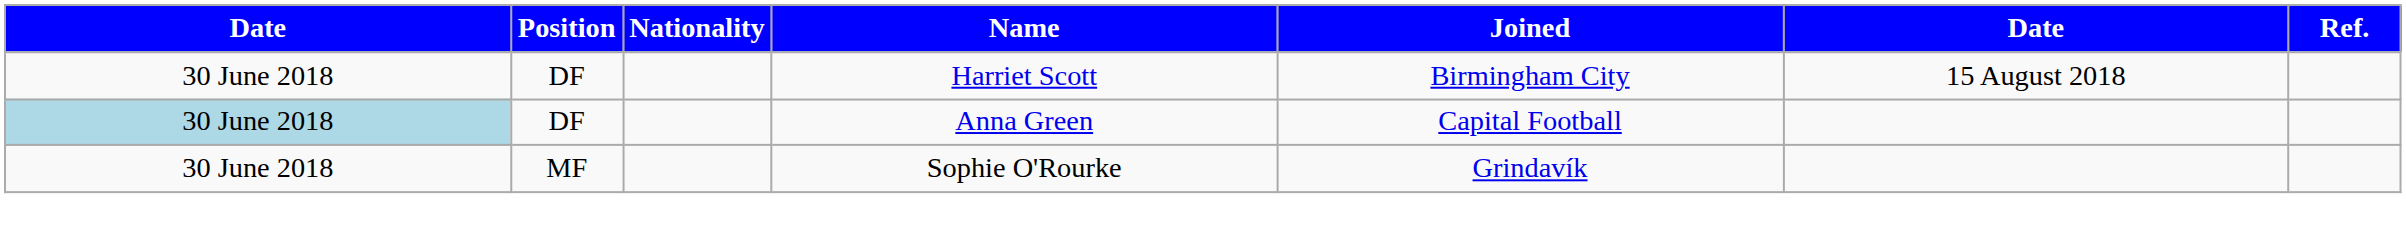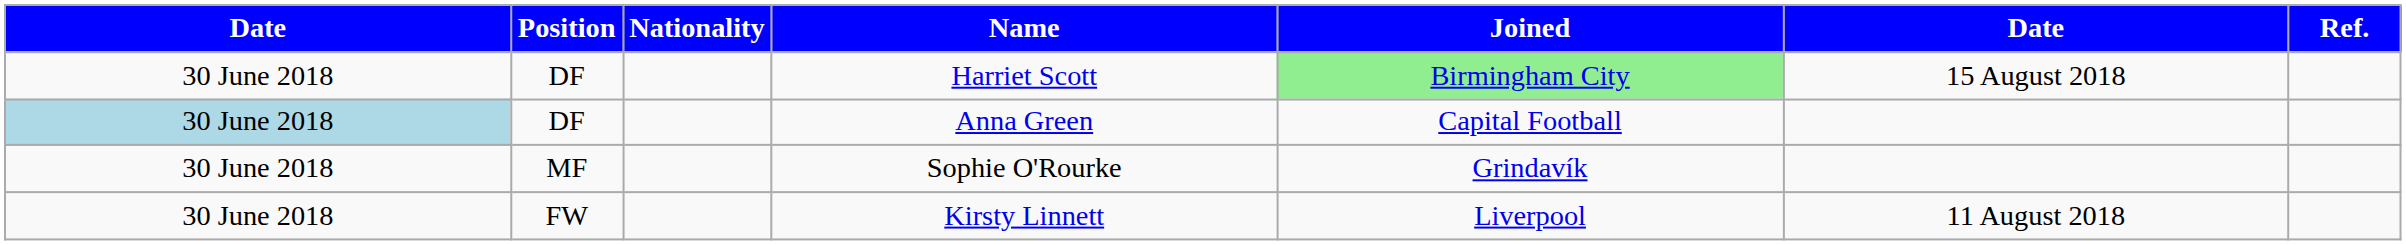Harriet Scott | Joined: no background -> lightgreen background
+ row: 30 June 2018 | FW | Kirsty Linnett | Liverpool | 11 August 2018
